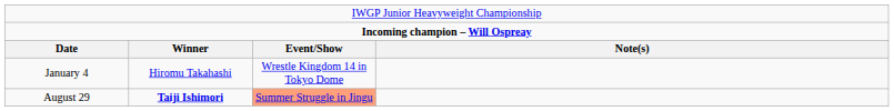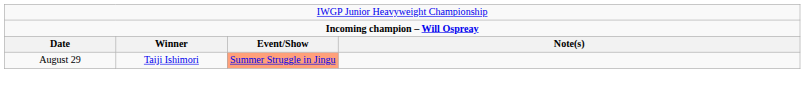- row: January 4 | Hiromu Takahashi | Wrestle Kingdom 14 in Tokyo Dome
August 29 | column 2: bold -> normal
